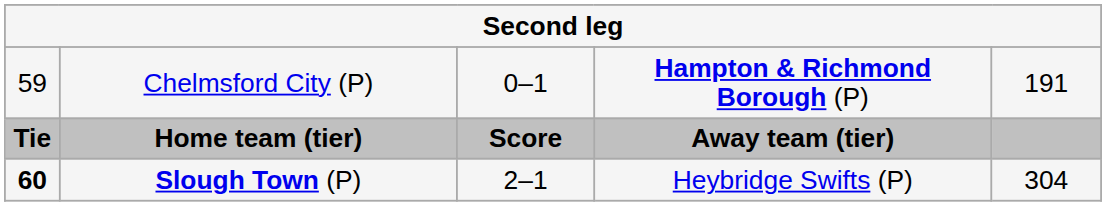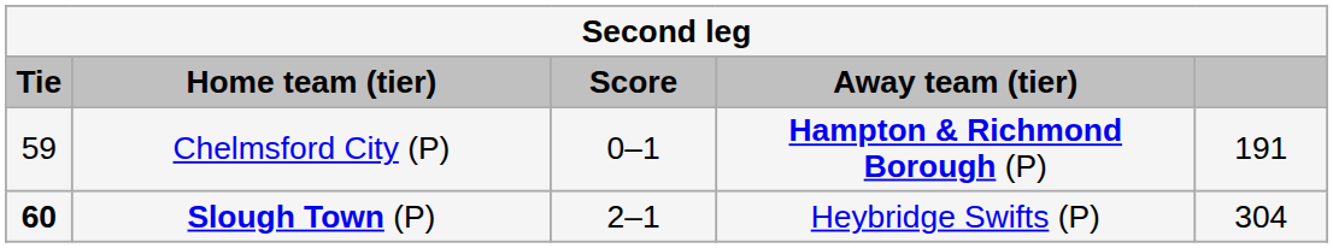rows swapped: Home team (tier) <-> Chelmsford City (P)
